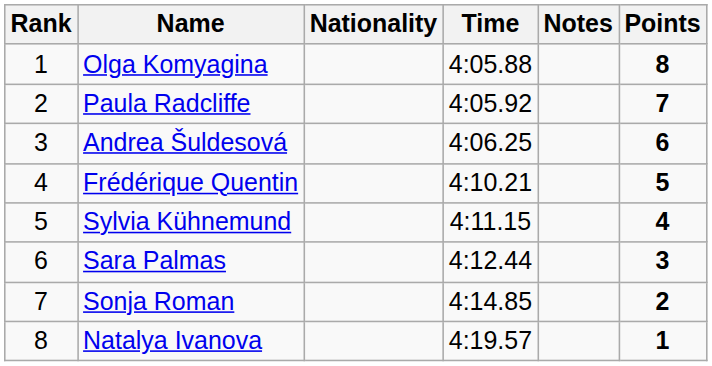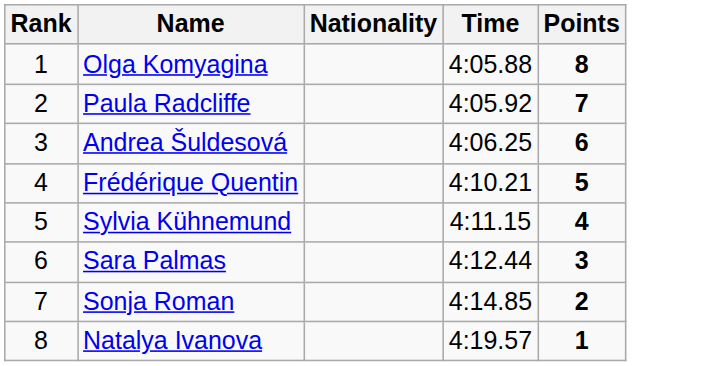- column: Notes
